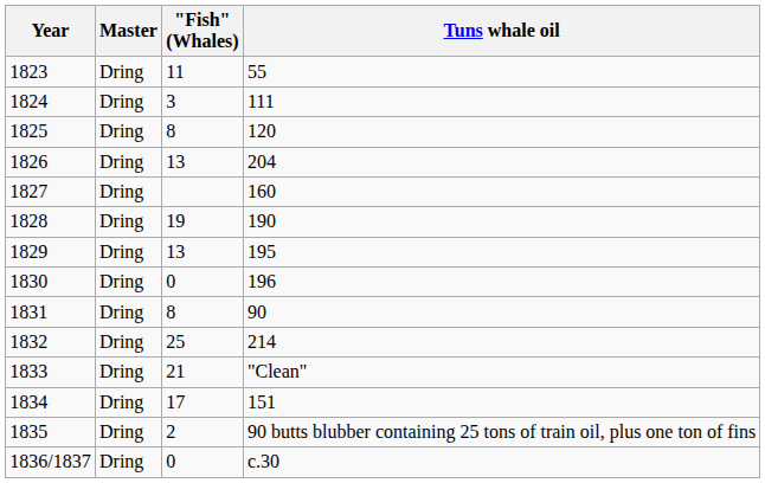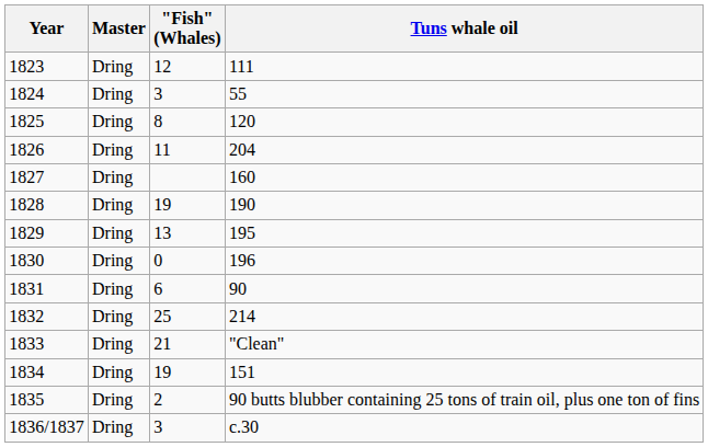1823 | "Fish" (Whales): 11 -> 12
1823 | Tuns whale oil: 55 -> 111
1824 | Tuns whale oil: 111 -> 55
1826 | "Fish" (Whales): 13 -> 11
1831 | "Fish" (Whales): 8 -> 6
1834 | "Fish" (Whales): 17 -> 19
1836/1837 | "Fish" (Whales): 0 -> 3
